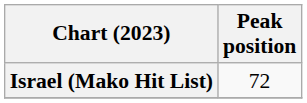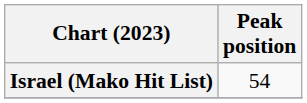Israel (Mako Hit List) | Peak position: 72 -> 54
